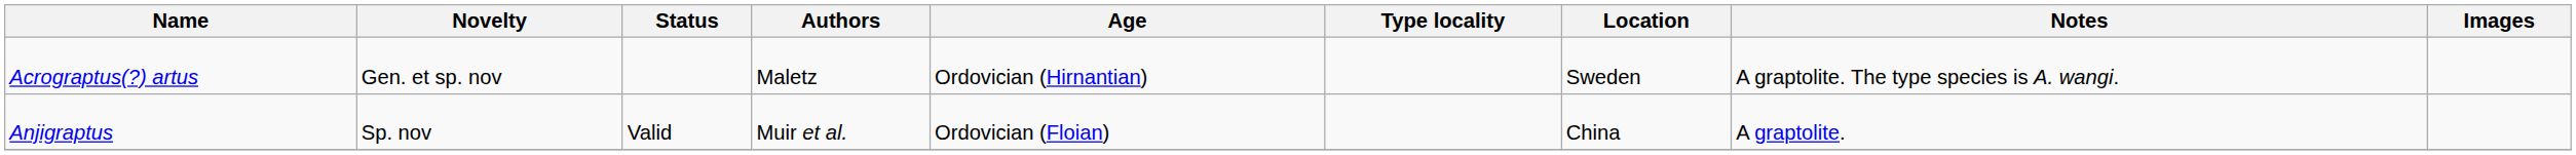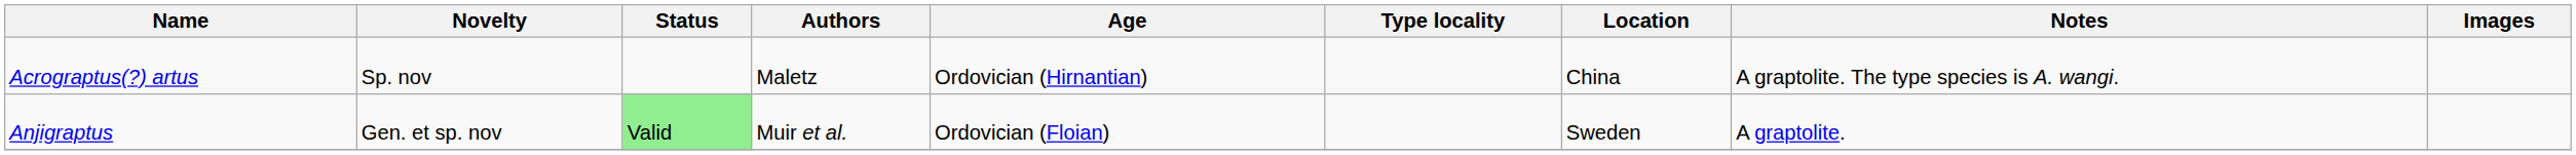Acrograptus(?) artus | Novelty: Gen. et sp. nov -> Sp. nov
Acrograptus(?) artus | Location: Sweden -> China
Anjigraptus | Novelty: Sp. nov -> Gen. et sp. nov
Anjigraptus | Status: no background -> lightgreen background
Anjigraptus | Location: China -> Sweden
